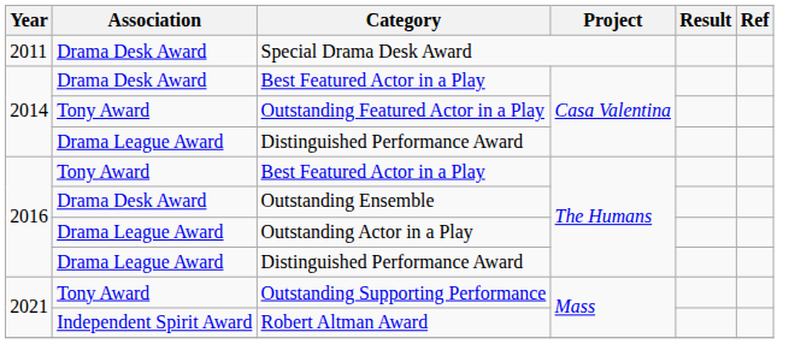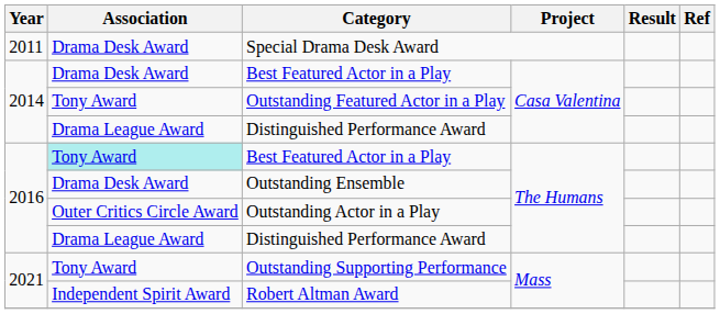2016 / Best Featured Actor in a Play | Association: no background -> paleturquoise background
Outstanding Actor in a Play | Association: Drama League Award -> Outer Critics Circle Award
